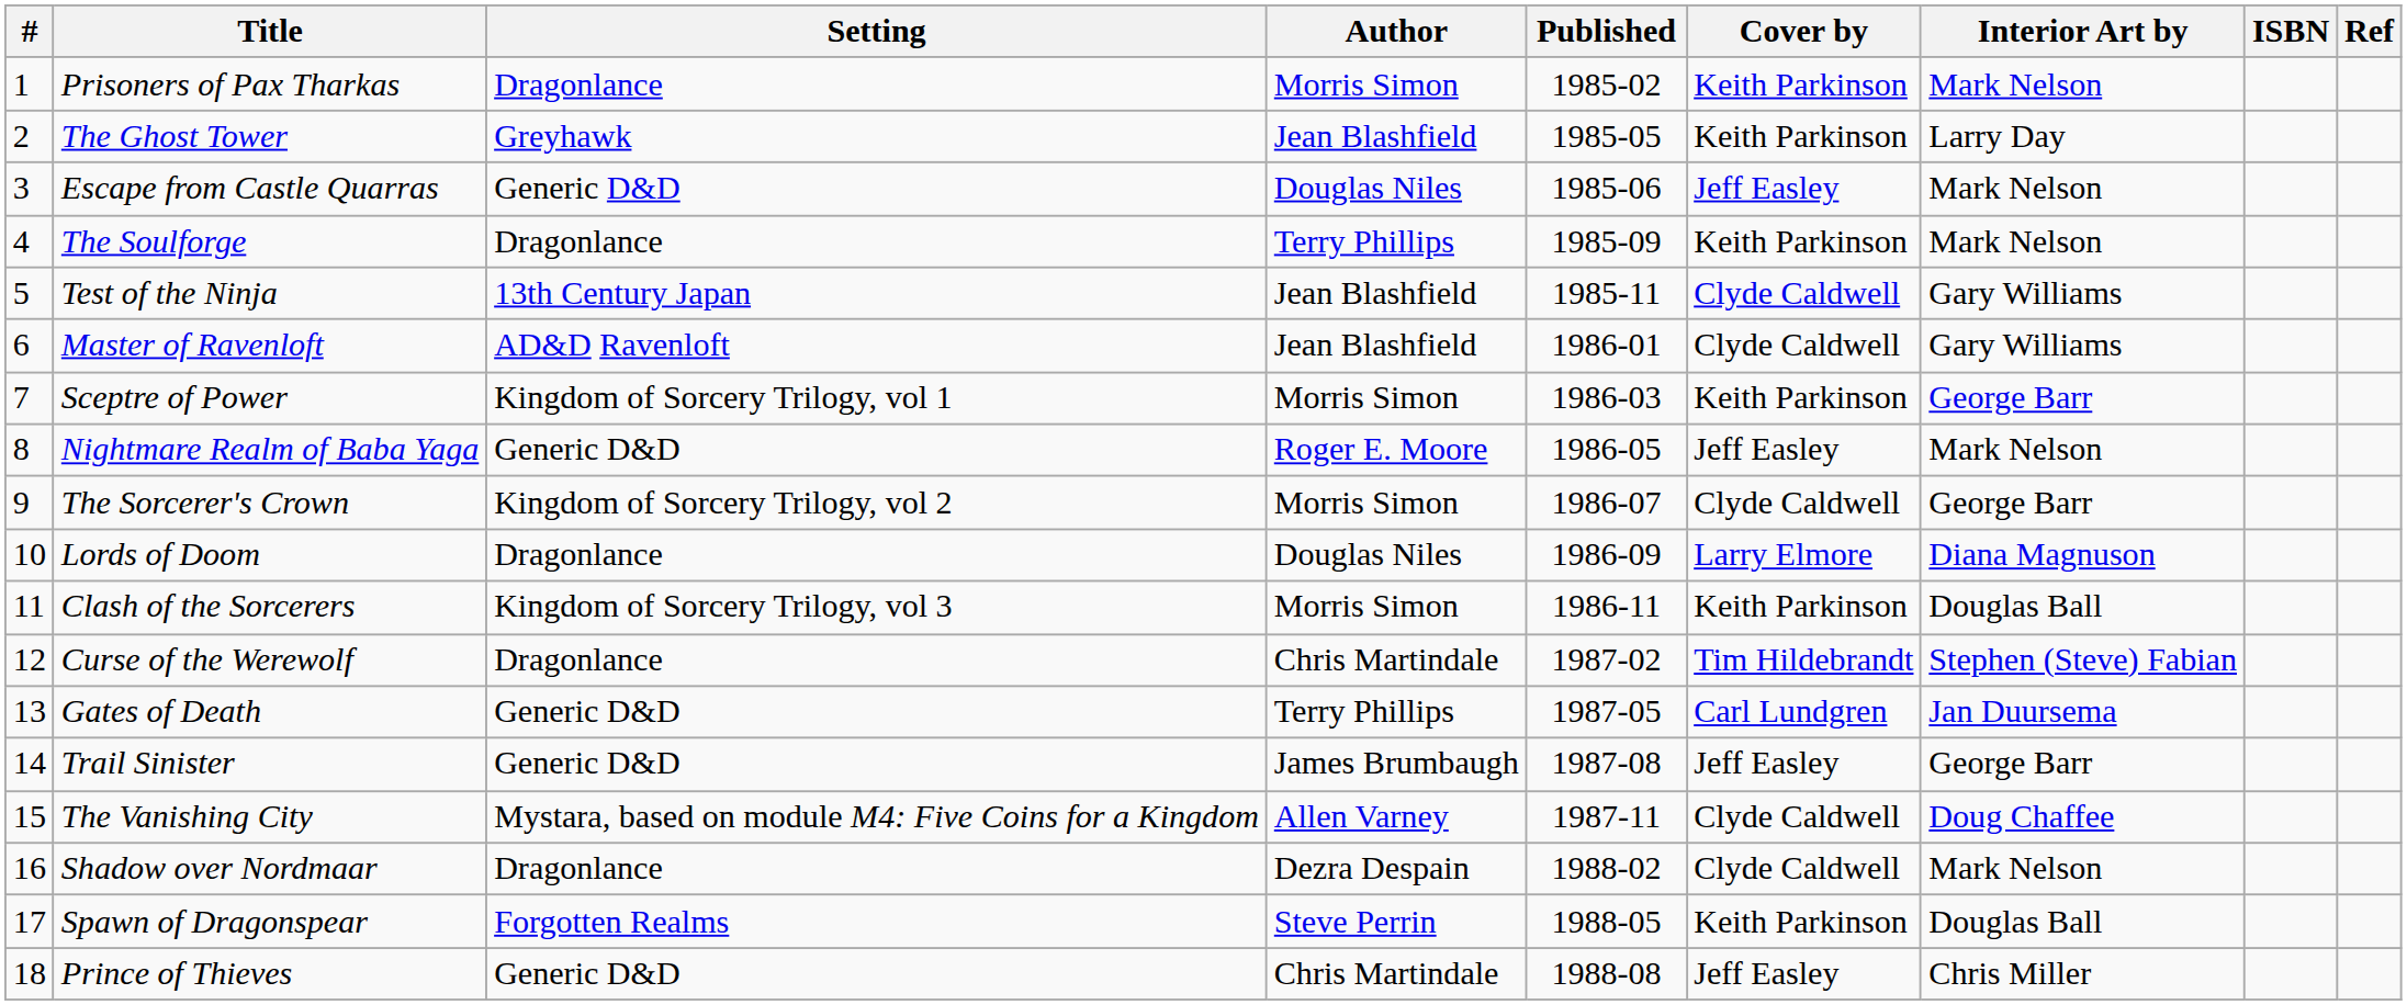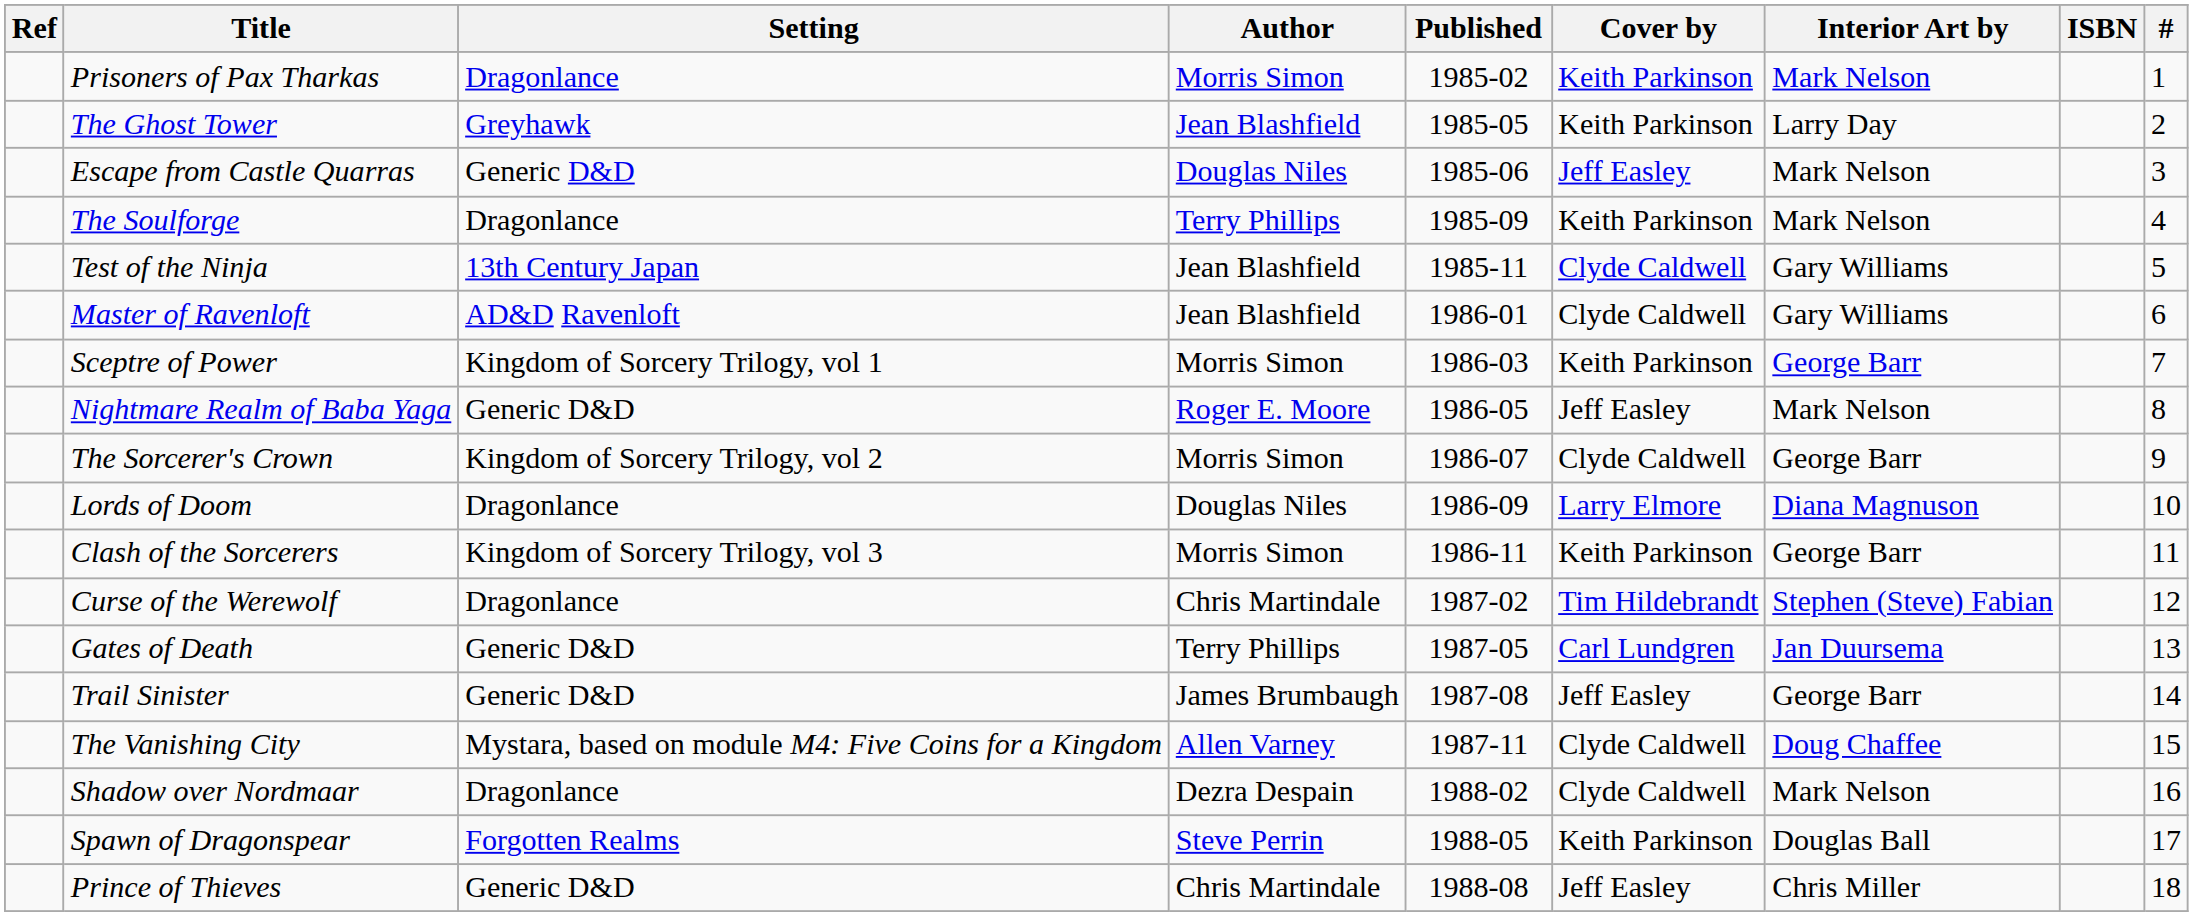columns swapped: # <-> Ref
Clash of the Sorcerers | Interior Art by: Douglas Ball -> George Barr
